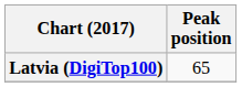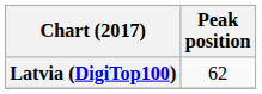Latvia (DigiTop100) | Peak position: 65 -> 62
